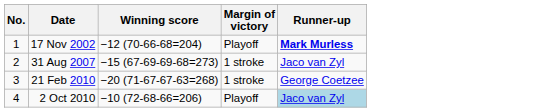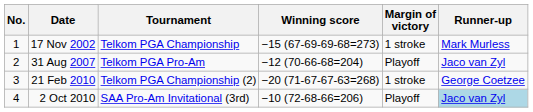+ column: Tournament | Telkom PGA Championship | Telkom PGA Pro-Am | Telkom PGA Championship (2) | SAA Pro-Am Invitational (3rd)
17 Nov 2002 | Winning score: −12 (70-66-68=204) -> −15 (67-69-69-68=273)
17 Nov 2002 | Margin of victory: Playoff -> 1 stroke
17 Nov 2002 | Runner-up: bold -> normal
31 Aug 2007 | Winning score: −15 (67-69-69-68=273) -> −12 (70-66-68=204)
31 Aug 2007 | Margin of victory: 1 stroke -> Playoff
